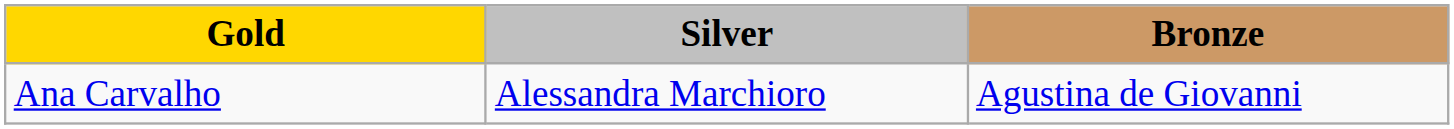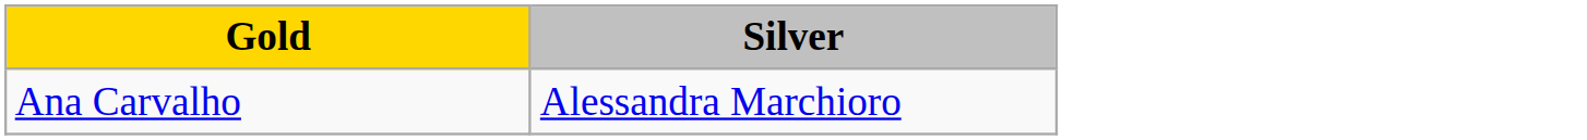- column: Bronze | Agustina de Giovanni
